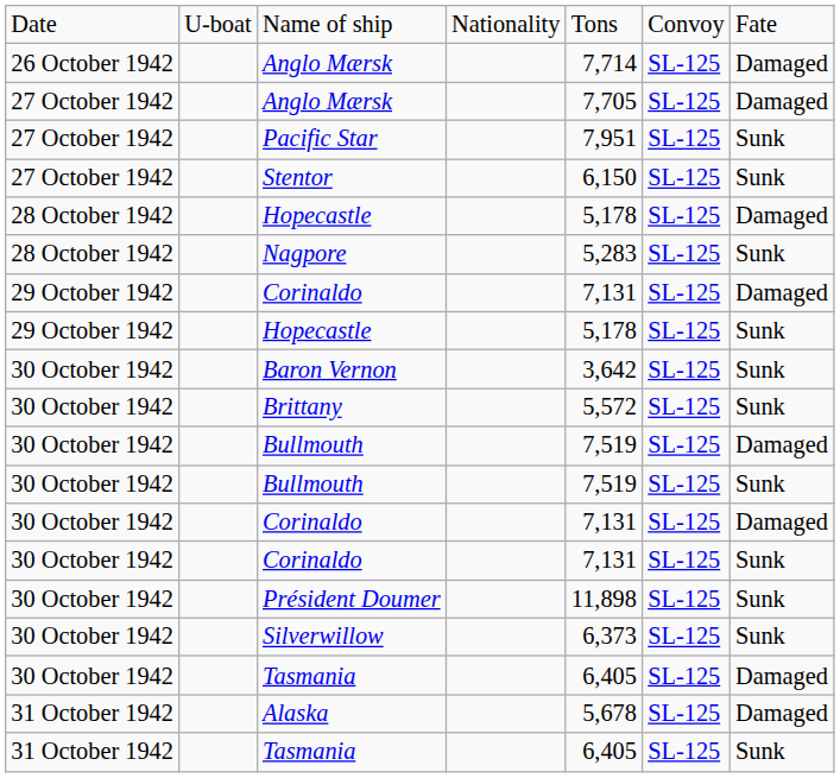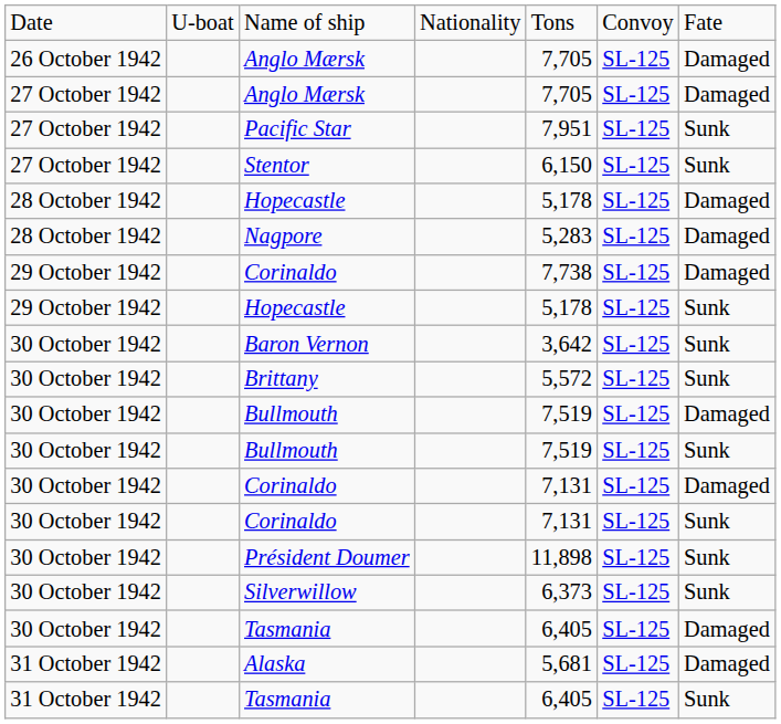26 October 1942 / Anglo Mærsk | column 5: 7,714 -> 7,705
Nagpore | column 7: Sunk -> Damaged
29 October 1942 / Corinaldo | column 5: 7,131 -> 7,738
Alaska | column 5: 5,678 -> 5,681
